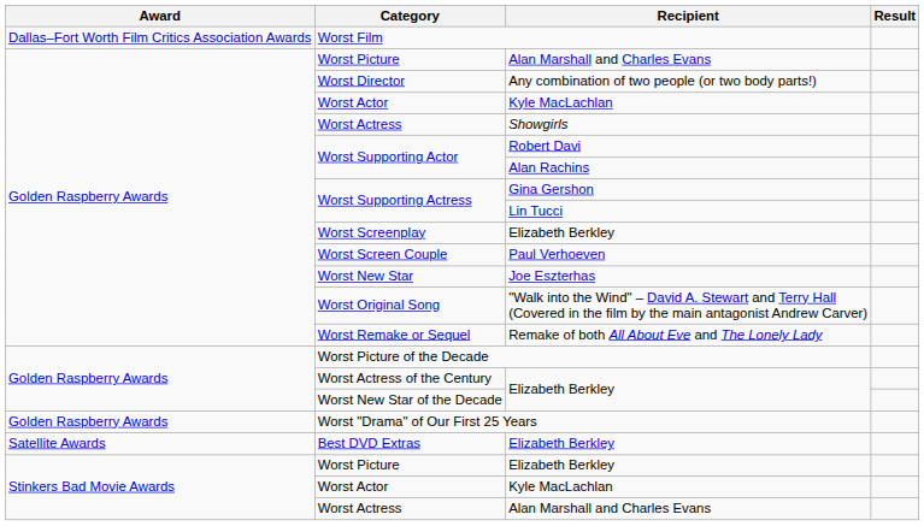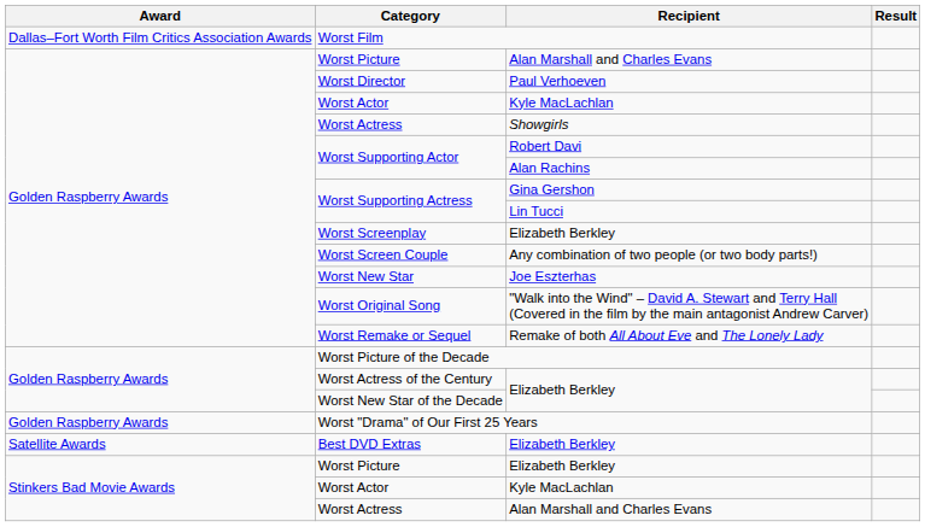Worst Director | Recipient: Any combination of two people (or two body parts!) -> Paul Verhoeven
Worst Screen Couple | Recipient: Paul Verhoeven -> Any combination of two people (or two body parts!)
